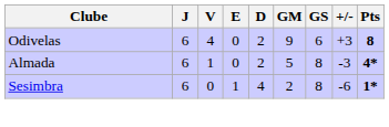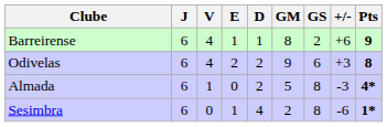+ row: Barreirense | 6 | 4 | 1 | 1 | 8 | 2 | +6 | 9
Odivelas | E: 0 -> 2
